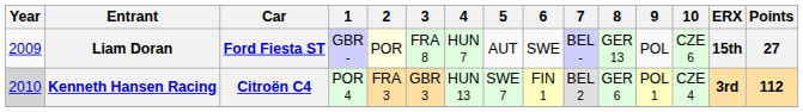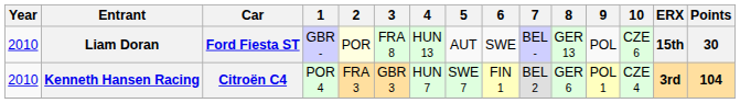Liam Doran | Year: 2009 -> 2010
Liam Doran | 4: HUN 7 -> HUN 13
Liam Doran | Points: 27 -> 30
Kenneth Hansen Racing | Year: lightgrey background -> no background
Kenneth Hansen Racing | 4: HUN 13 -> HUN 7
Kenneth Hansen Racing | Points: 112 -> 104
